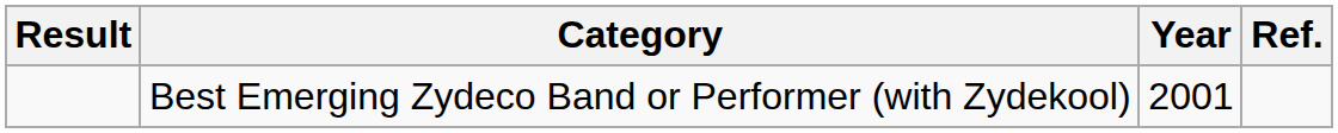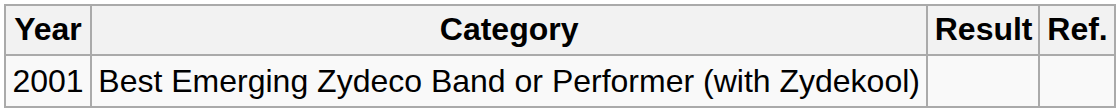columns swapped: Year <-> Result
